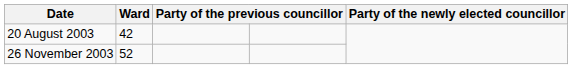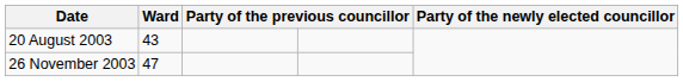20 August 2003 | Ward: 42 -> 43
26 November 2003 | Ward: 52 -> 47
